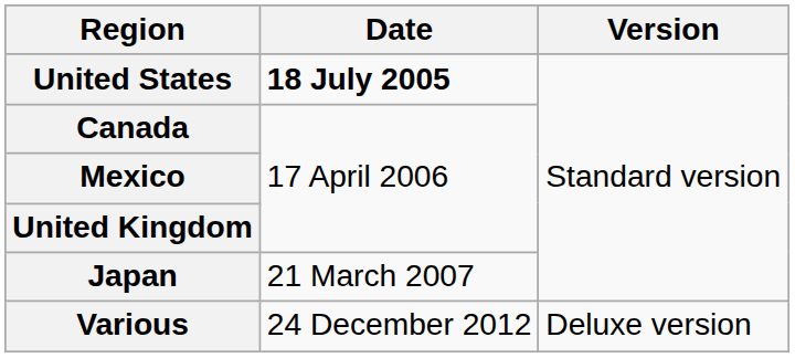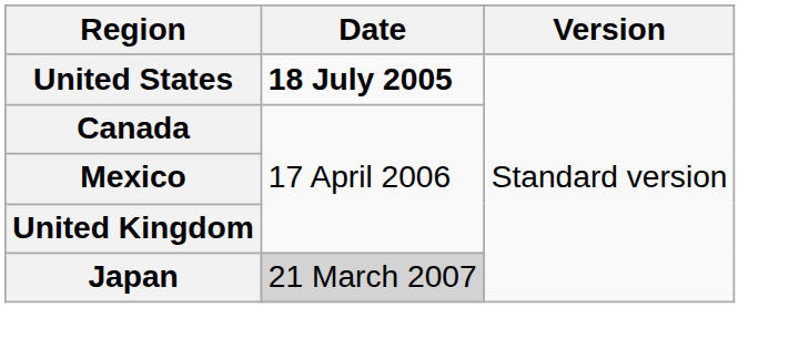Japan | Date: no background -> lightgrey background
- row: Various | 24 December 2012 | Deluxe version
